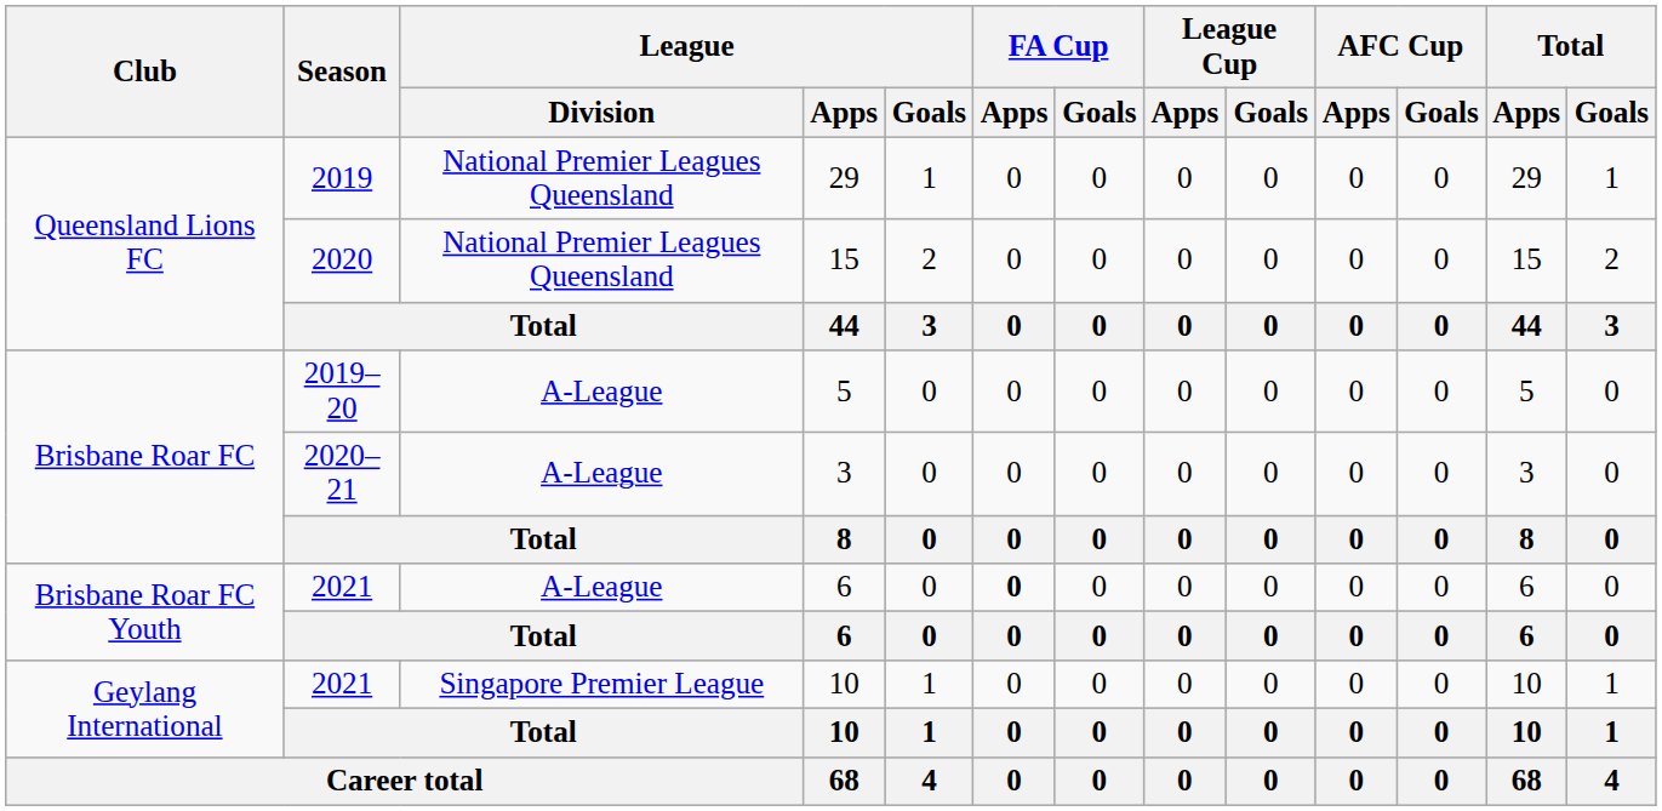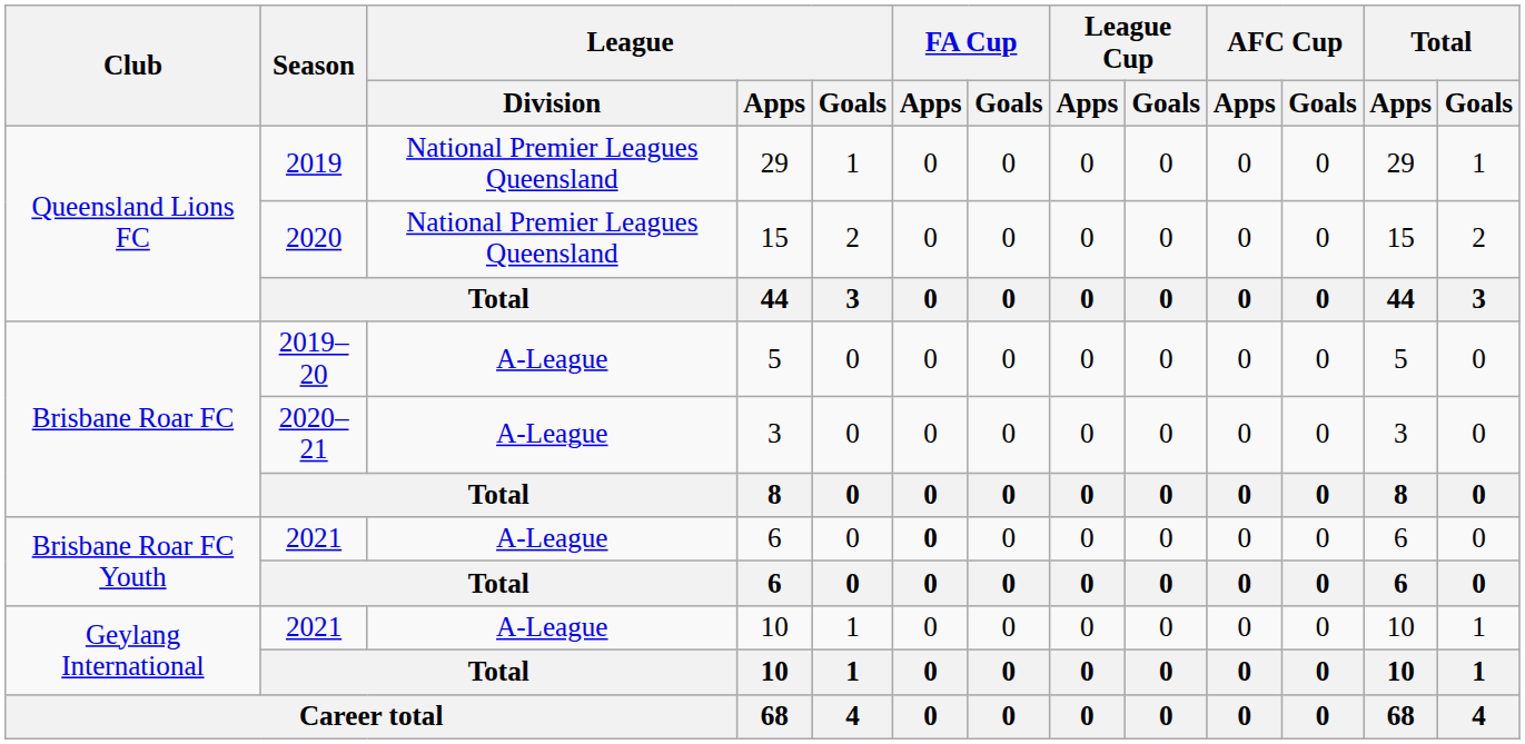2021 / 10 | League / Division: Singapore Premier League -> A-League
